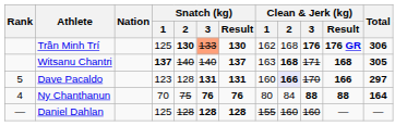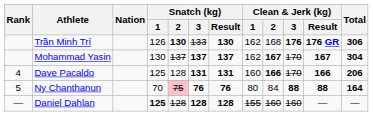Trần Minh Trí | Snatch (kg) / 1: 125 -> 126
Trần Minh Trí | Snatch (kg) / 3: lightsalmon background -> no background
- row: Witsanu Chantri | 137 | 140 | 140 | 137 | 163 | 168 | 171 | 168 | 305
+ row: Mohammad Yasin | 130 | 137 | 137 | 137 | 162 | 167 | 170 | 167 | 304
Dave Pacaldo | Rank: 5 -> 4
Dave Pacaldo | Snatch (kg) / 1: 123 -> 125
Dave Pacaldo | Clean & Jerk (kg) / 2: lavender background -> no background
Dave Pacaldo | Total: 297 -> 206
Ny Chanthanun | Rank: 4 -> 5
Ny Chanthanun | Snatch (kg) / 2: no background -> pink background
Daniel Dahlan | Snatch (kg) / 1: normal -> bold
